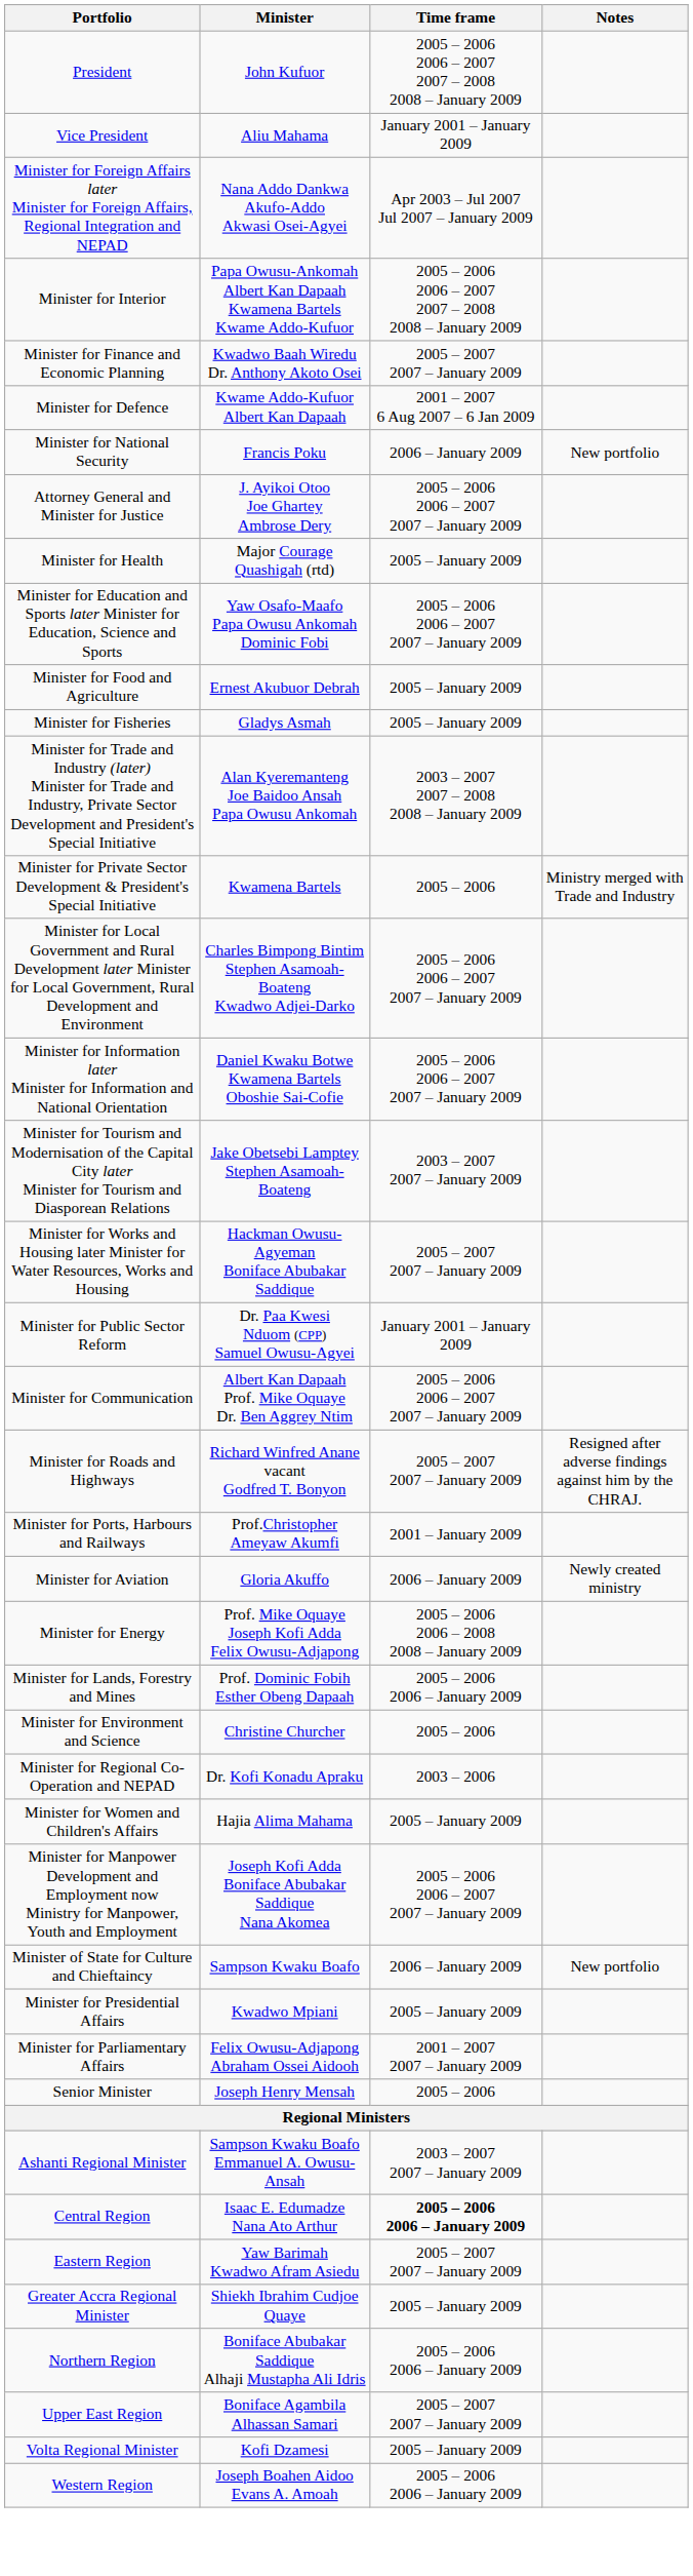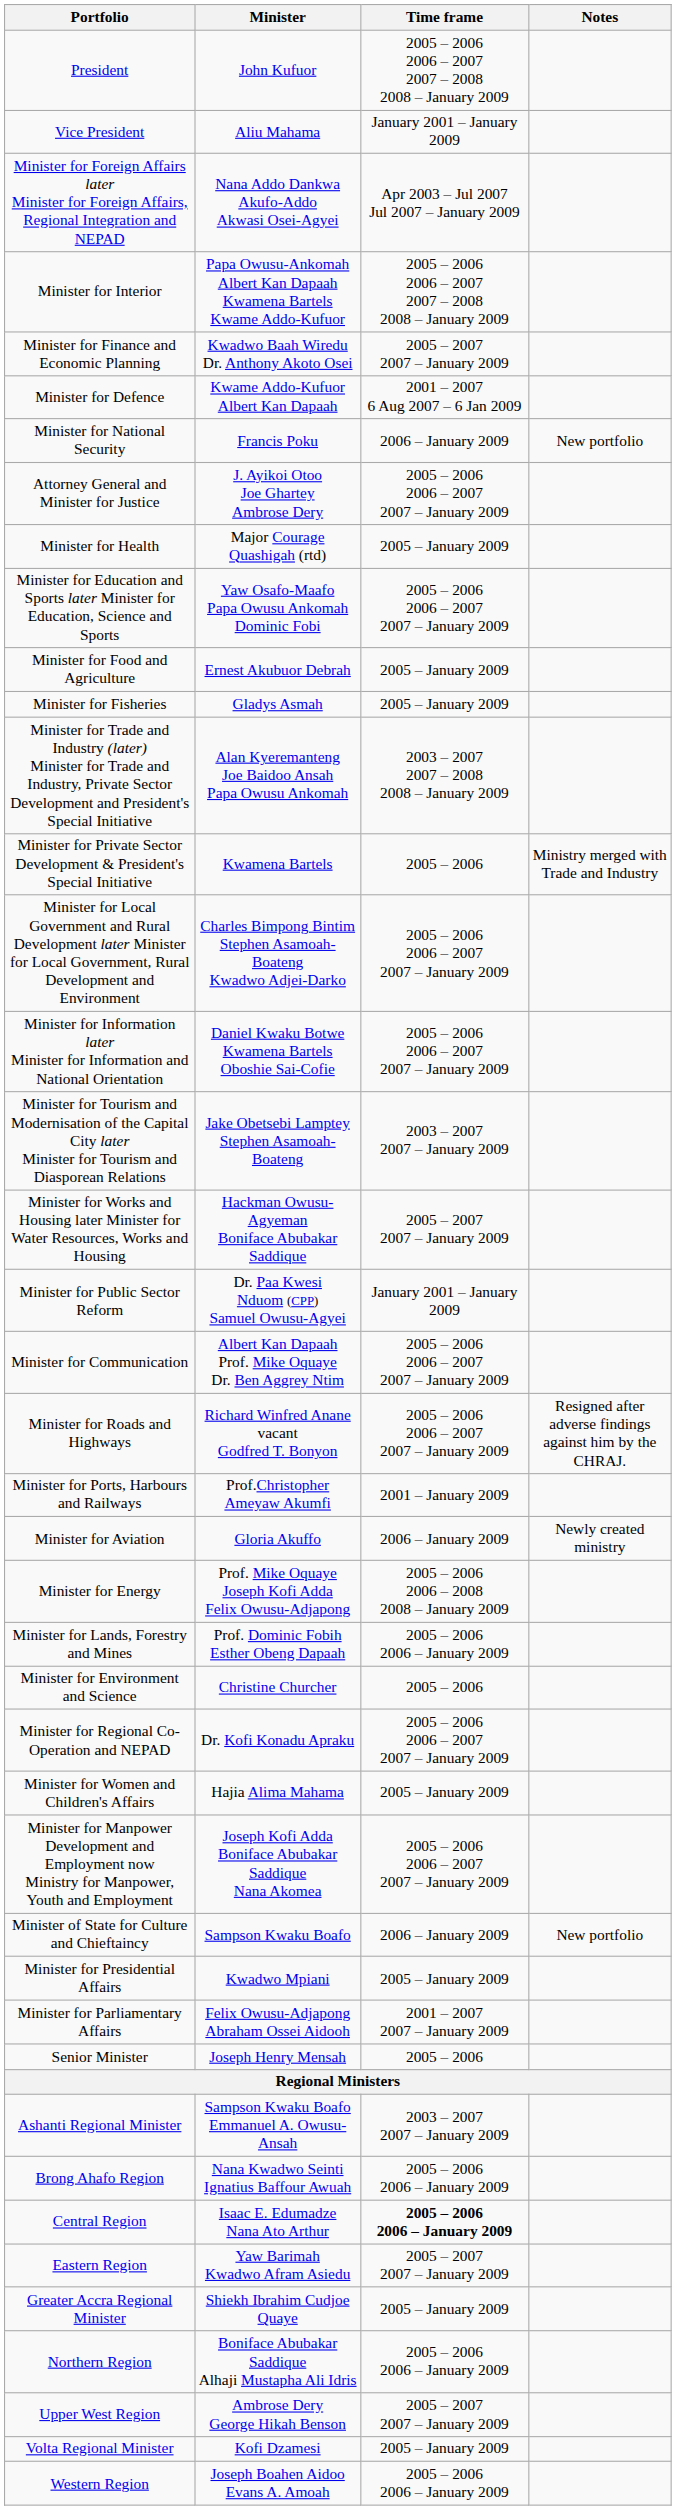Minister for Roads and Highways | Time frame: 2005 – 2007 2007 – January 2009 -> 2005 – 2006 2006 – 2007 2007 – January 2009
Minister for Regional Co-Operation and NEPAD | Time frame: 2003 – 2006 -> 2005 – 2006 2006 – 2007 2007 – January 2009
+ row: Brong Ahafo Region | Nana Kwadwo Seinti Ignatius Baffour Awuah | 2005 – 2006 2006 – January 2009
- row: Upper East Region | Boniface Agambila Alhassan Samari | 2005 – 2007 2007 – January 2009
+ row: Upper West Region | Ambrose Dery George Hikah Benson | 2005 – 2007 2007 – January 2009
